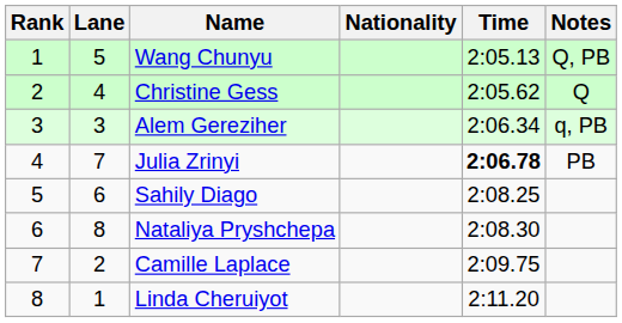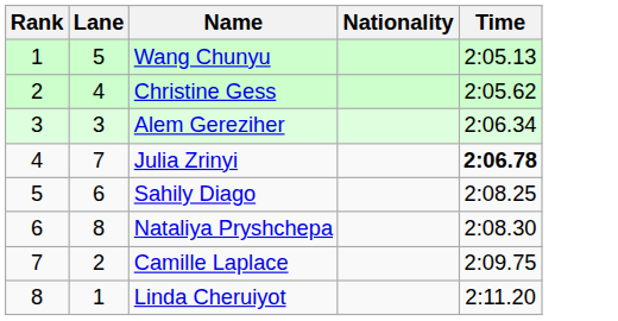- column: Notes | Q, PB | Q | q, PB | PB
